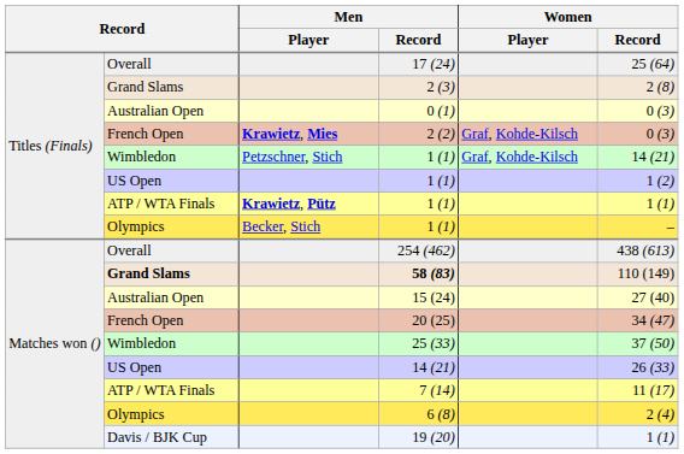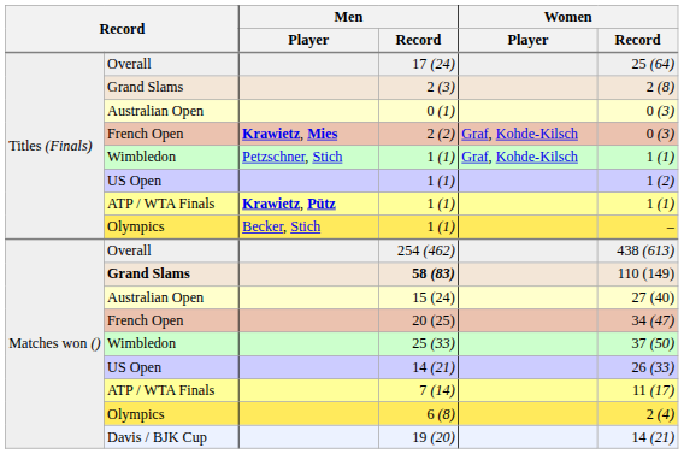Wimbledon / 1 (1) | Women / Record: 14 (21) -> 1 (1)
19 (20) | Women / Record: 1 (1) -> 14 (21)
